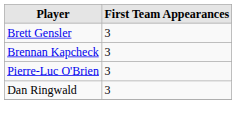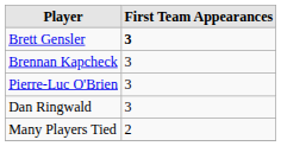Brett Gensler | First Team Appearances: normal -> bold
+ row: Many Players Tied | 2
